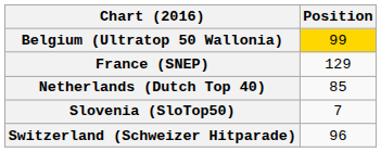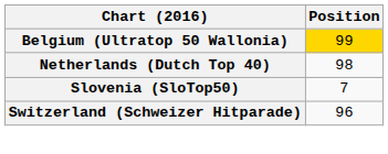- row: France (SNEP) | 129
Netherlands (Dutch Top 40) | Position: 85 -> 98
